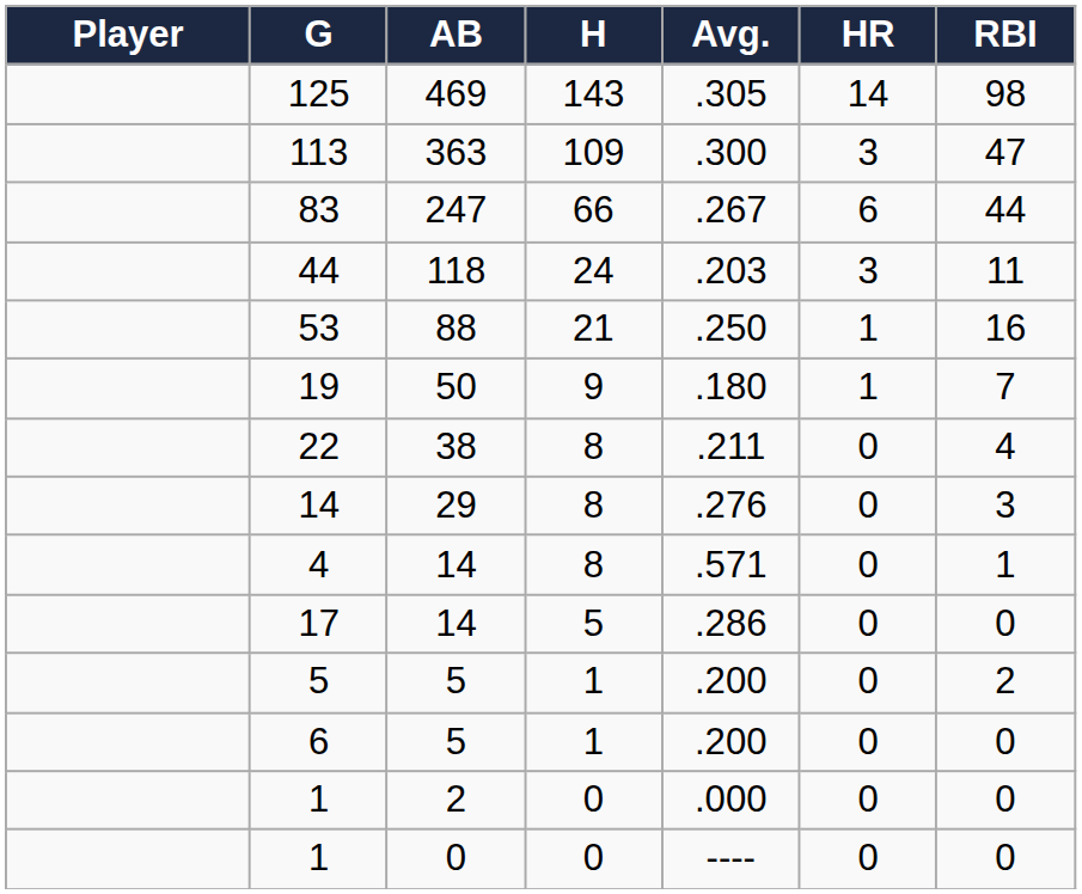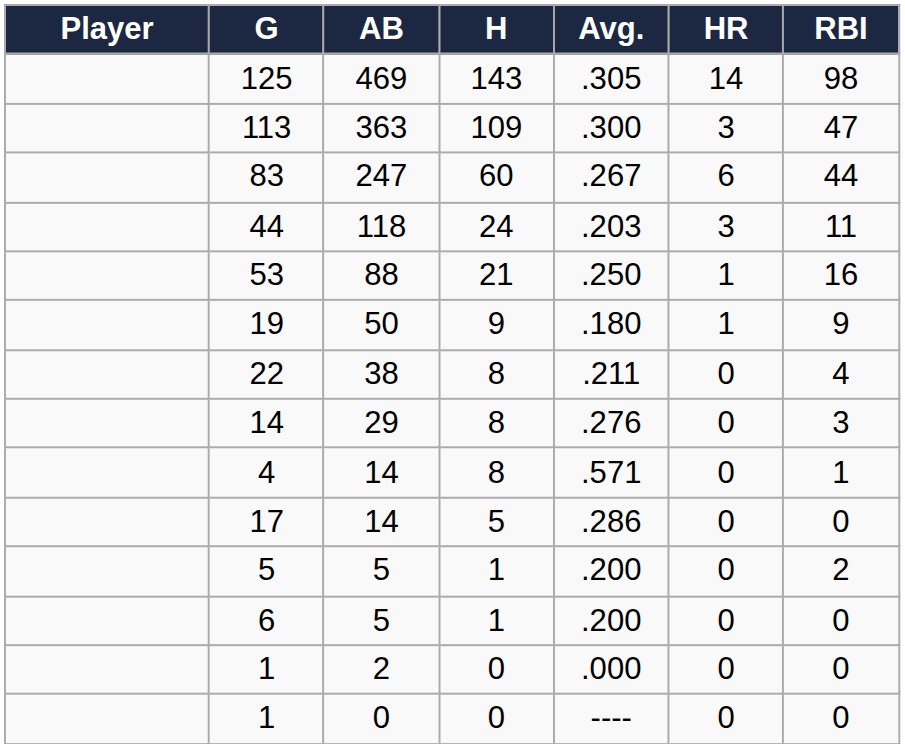83 | H: 66 -> 60
19 | RBI: 7 -> 9
